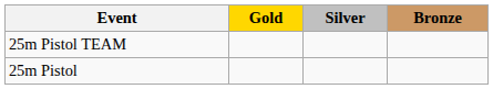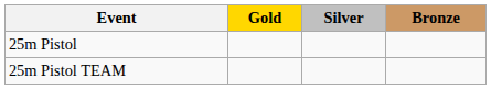rows swapped: 25m Pistol <-> 25m Pistol TEAM
